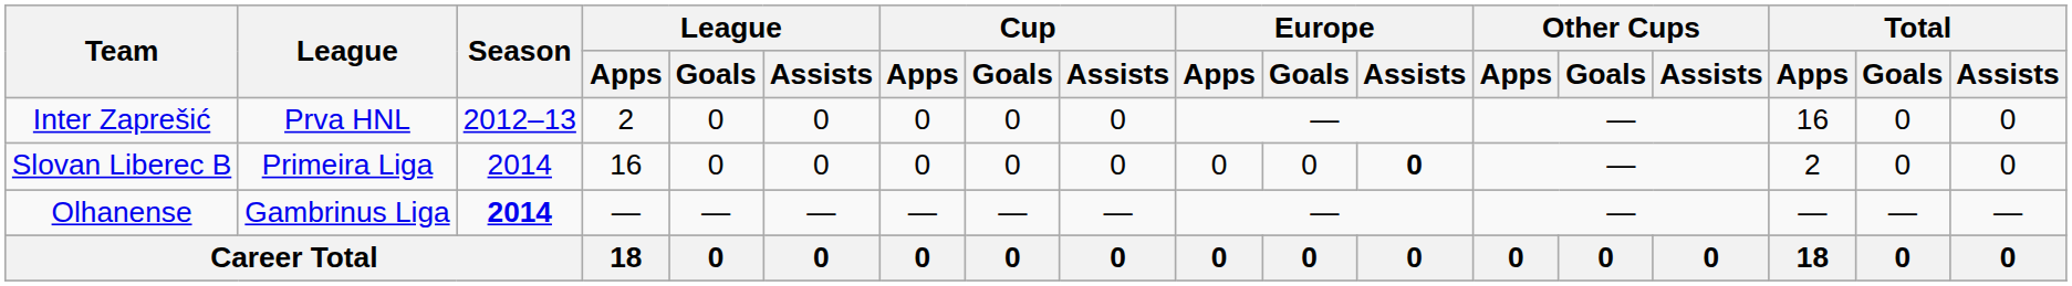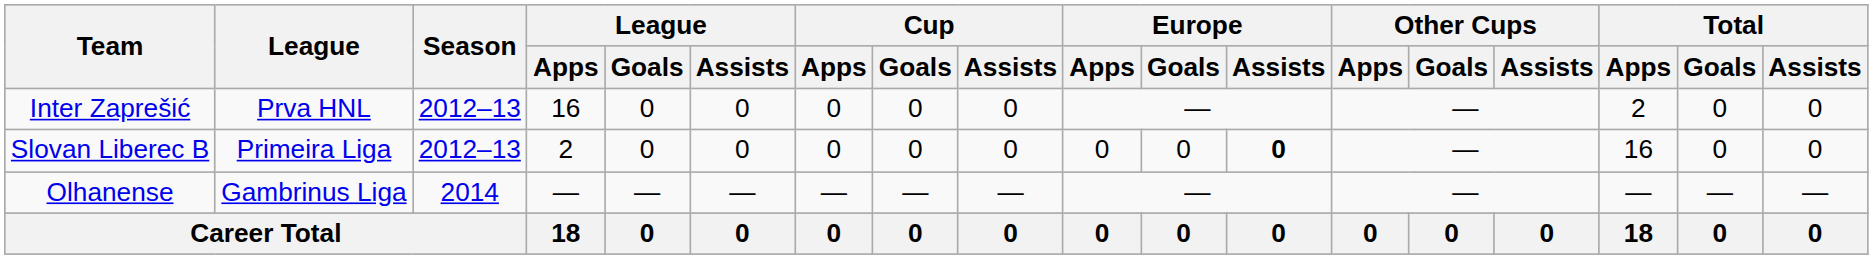Inter Zaprešić | League / Apps: 2 -> 16
Inter Zaprešić | Total / Apps: 16 -> 2
Slovan Liberec B | Season: 2014 -> 2012–13
Slovan Liberec B | League / Apps: 16 -> 2
Slovan Liberec B | Total / Apps: 2 -> 16
Olhanense | Season: bold -> normal
